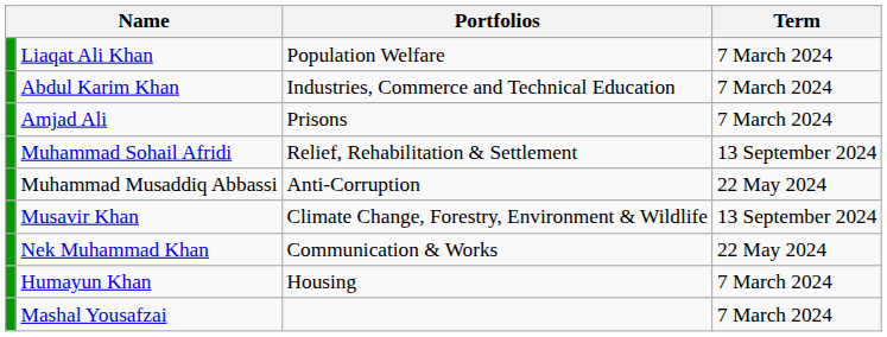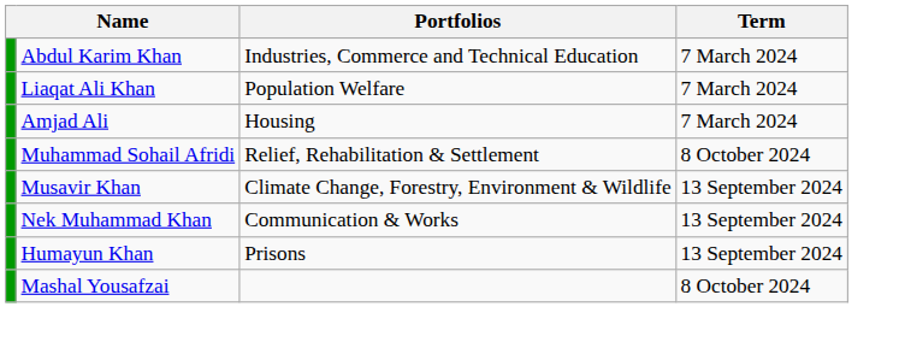rows swapped: Abdul Karim Khan <-> Liaqat Ali Khan
Amjad Ali | Portfolios: Prisons -> Housing
Muhammad Sohail Afridi | Term: 13 September 2024 -> 8 October 2024
- row: Muhammad Musaddiq Abbassi | Anti-Corruption | 22 May 2024
Nek Muhammad Khan | Term: 22 May 2024 -> 13 September 2024
Humayun Khan | Portfolios: Housing -> Prisons
Humayun Khan | Term: 7 March 2024 -> 13 September 2024
Mashal Yousafzai | Term: 7 March 2024 -> 8 October 2024
